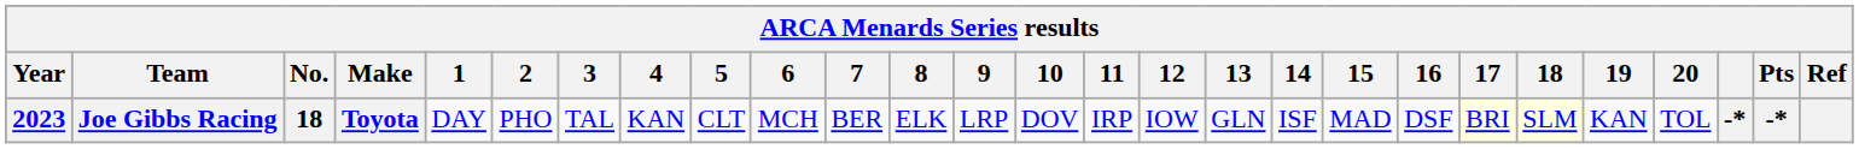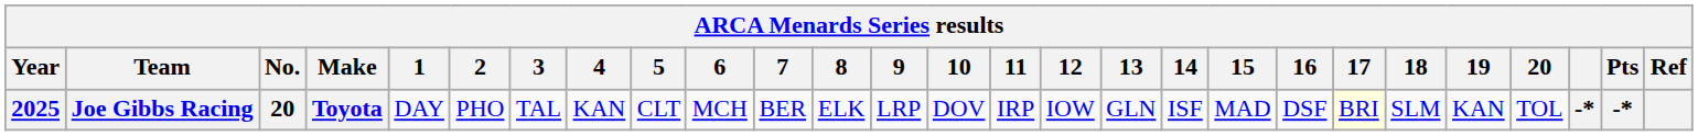Joe Gibbs Racing | Year: 2023 -> 2025
Joe Gibbs Racing | No.: 18 -> 20
Joe Gibbs Racing | 18: lightyellow background -> no background
